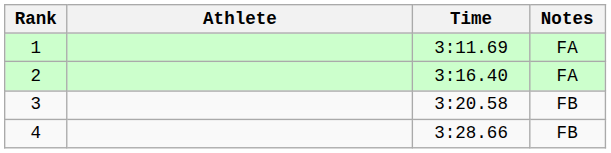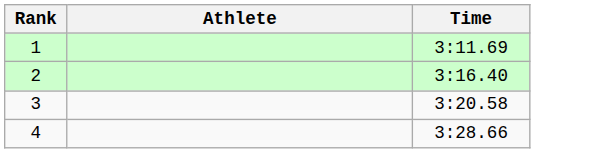- column: Notes | FA | FA | FB | FB
